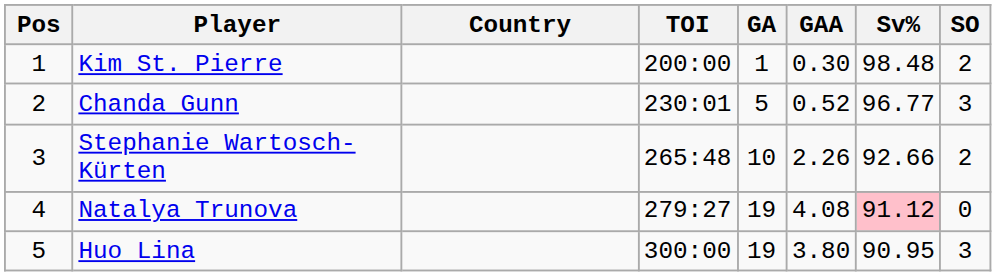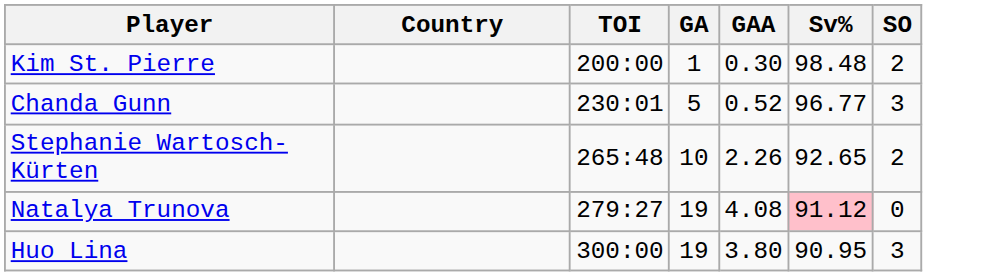- column: Pos | 1 | 2 | 3 | 4 | 5
Stephanie Wartosch-Kürten | Sv%: 92.66 -> 92.65
